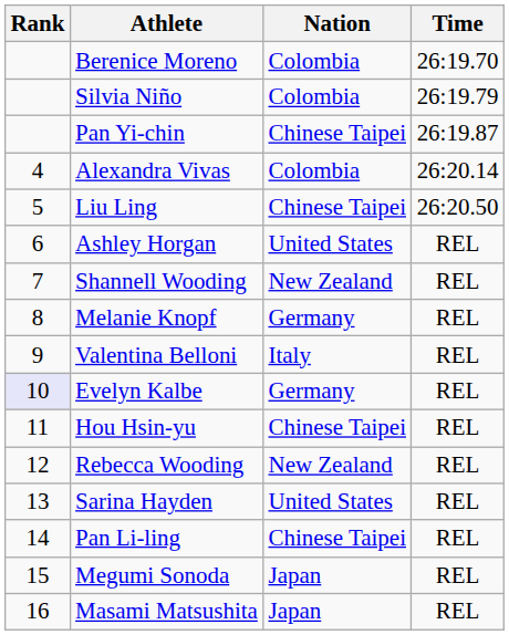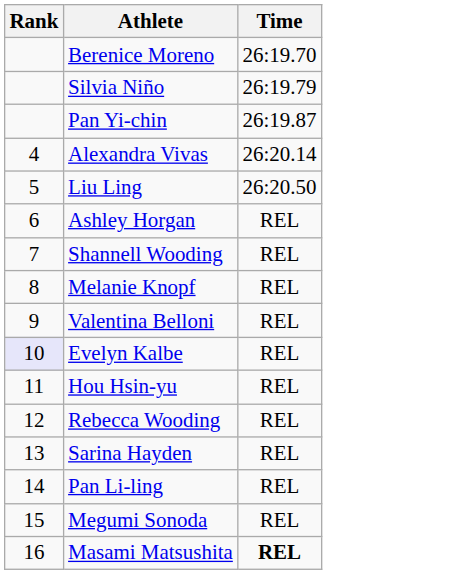- column: Nation | Colombia | Colombia | Chinese Taipei | Colombia | Chinese Taipei | United States | New Zealand | Germany | Italy | Germany | Chinese Taipei | New Zealand | United States | Chinese Taipei | Japan | Japan
Masami Matsushita | Time: normal -> bold
